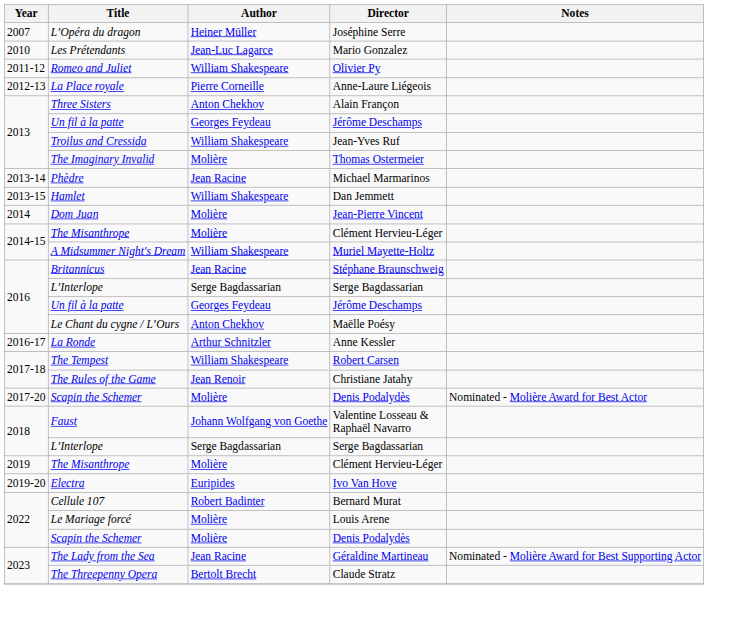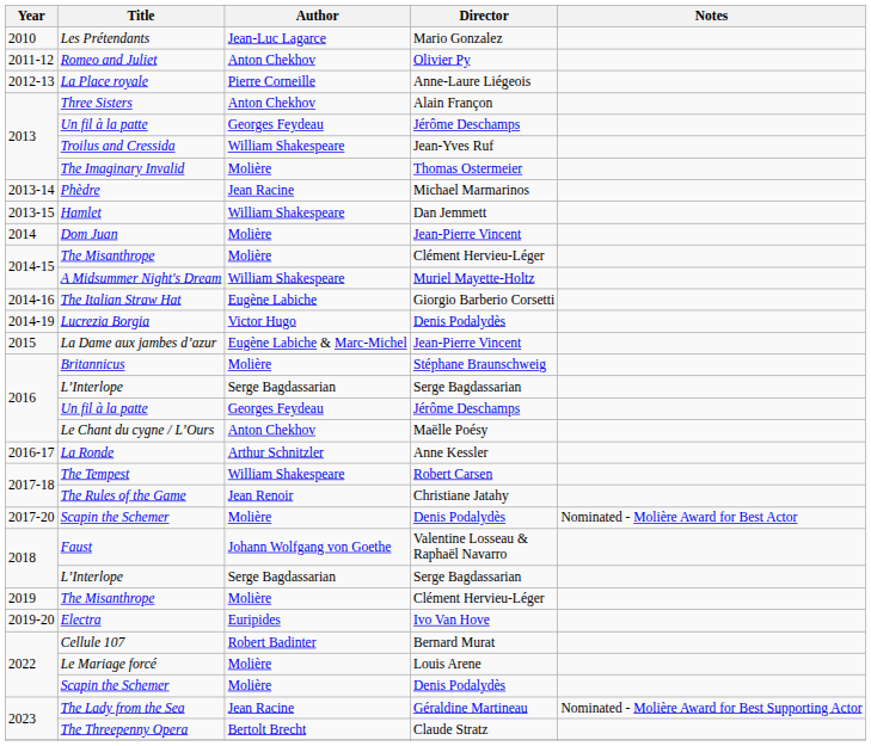- row: 2007 | L’Opéra du dragon | Heiner Müller | Joséphine Serre
Romeo and Juliet | Author: William Shakespeare -> Anton Chekhov
+ row: 2014-16 | The Italian Straw Hat | Eugène Labiche | Giorgio Barberio Corsetti
+ row: 2014-19 | Lucrezia Borgia | Victor Hugo | Denis Podalydès
+ row: 2015 | La Dame aux jambes d’azur | Eugène Labiche & Marc-Michel | Jean-Pierre Vincent
Britannicus | Author: Jean Racine -> Molière
